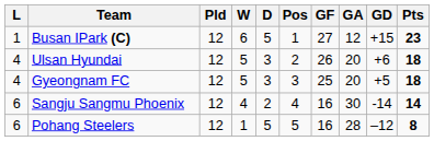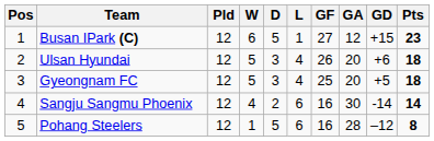columns swapped: Pos <-> L
